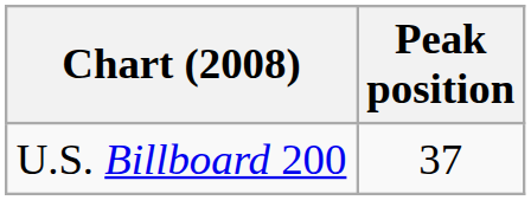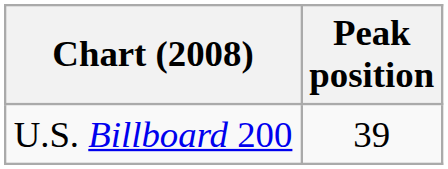U.S. Billboard 200 | Peak position: 37 -> 39
